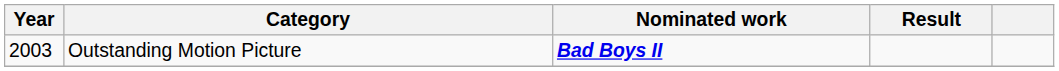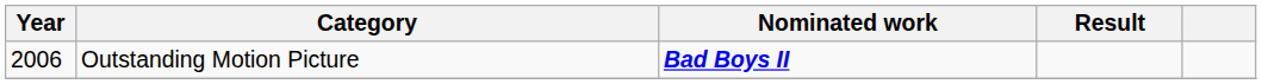Outstanding Motion Picture | Year: 2003 -> 2006
